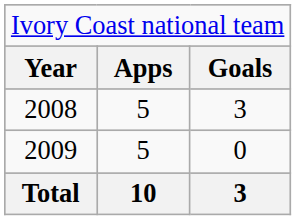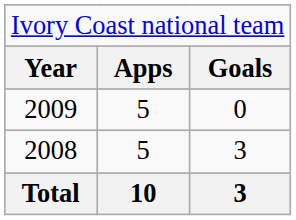rows swapped: 2008 <-> 2009
